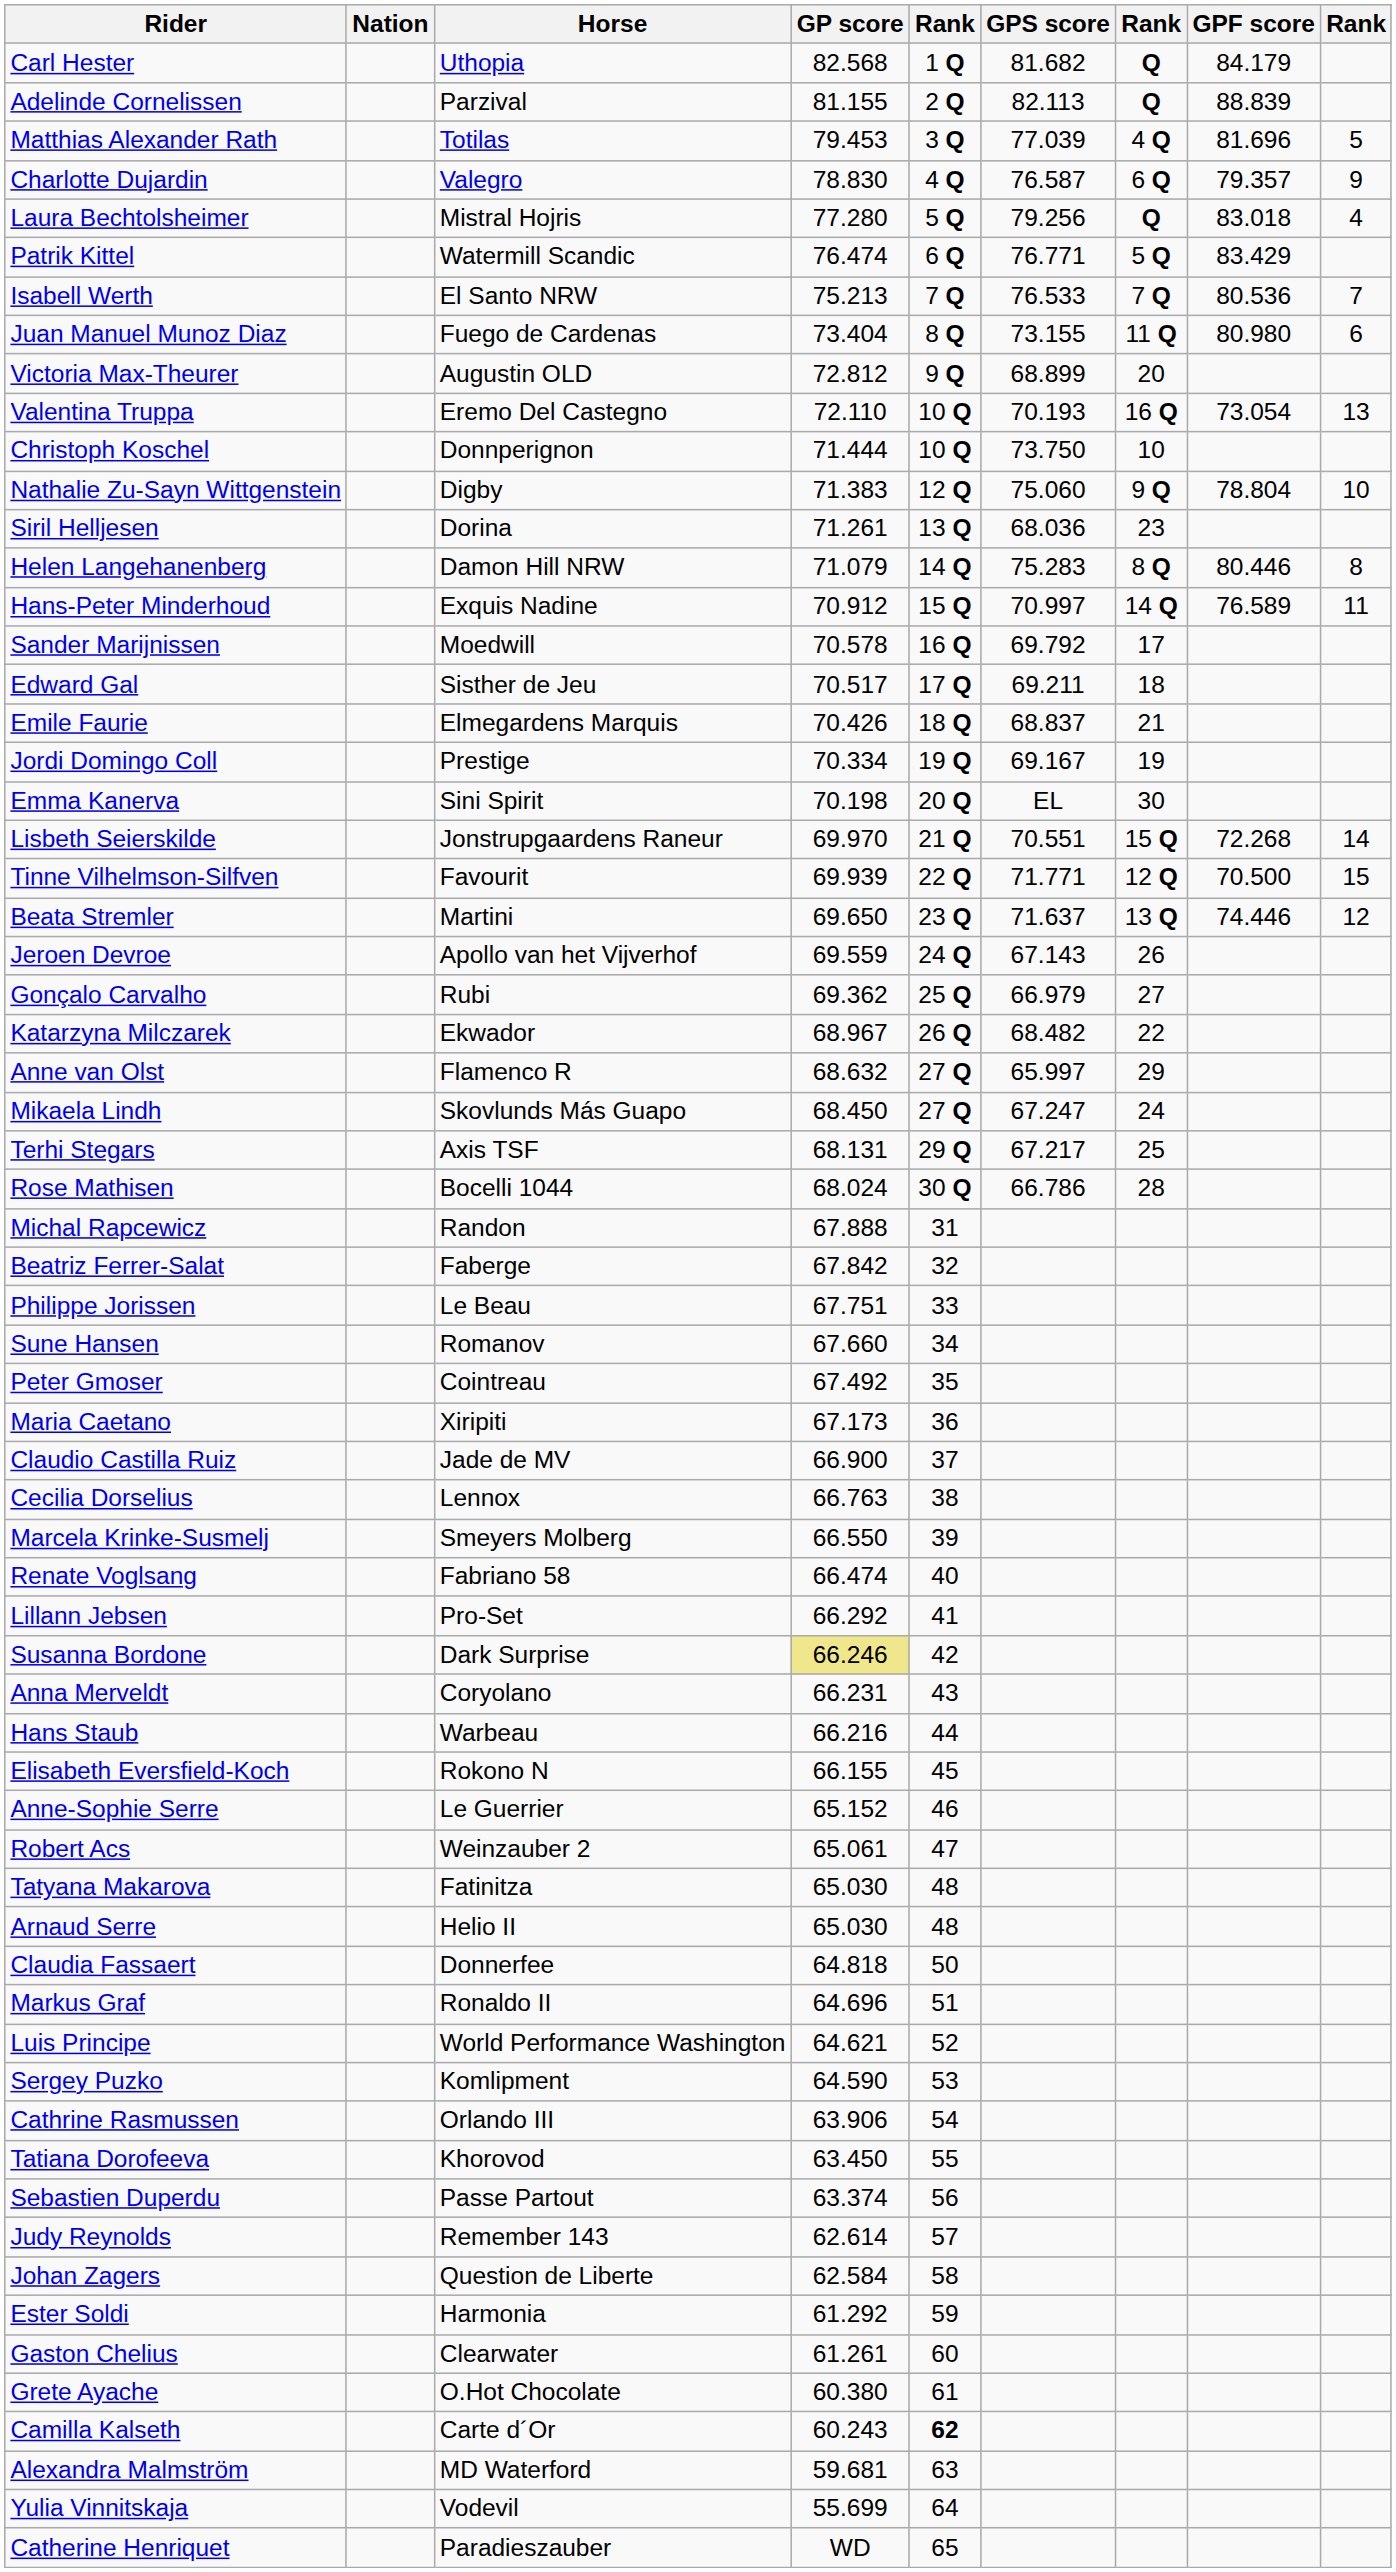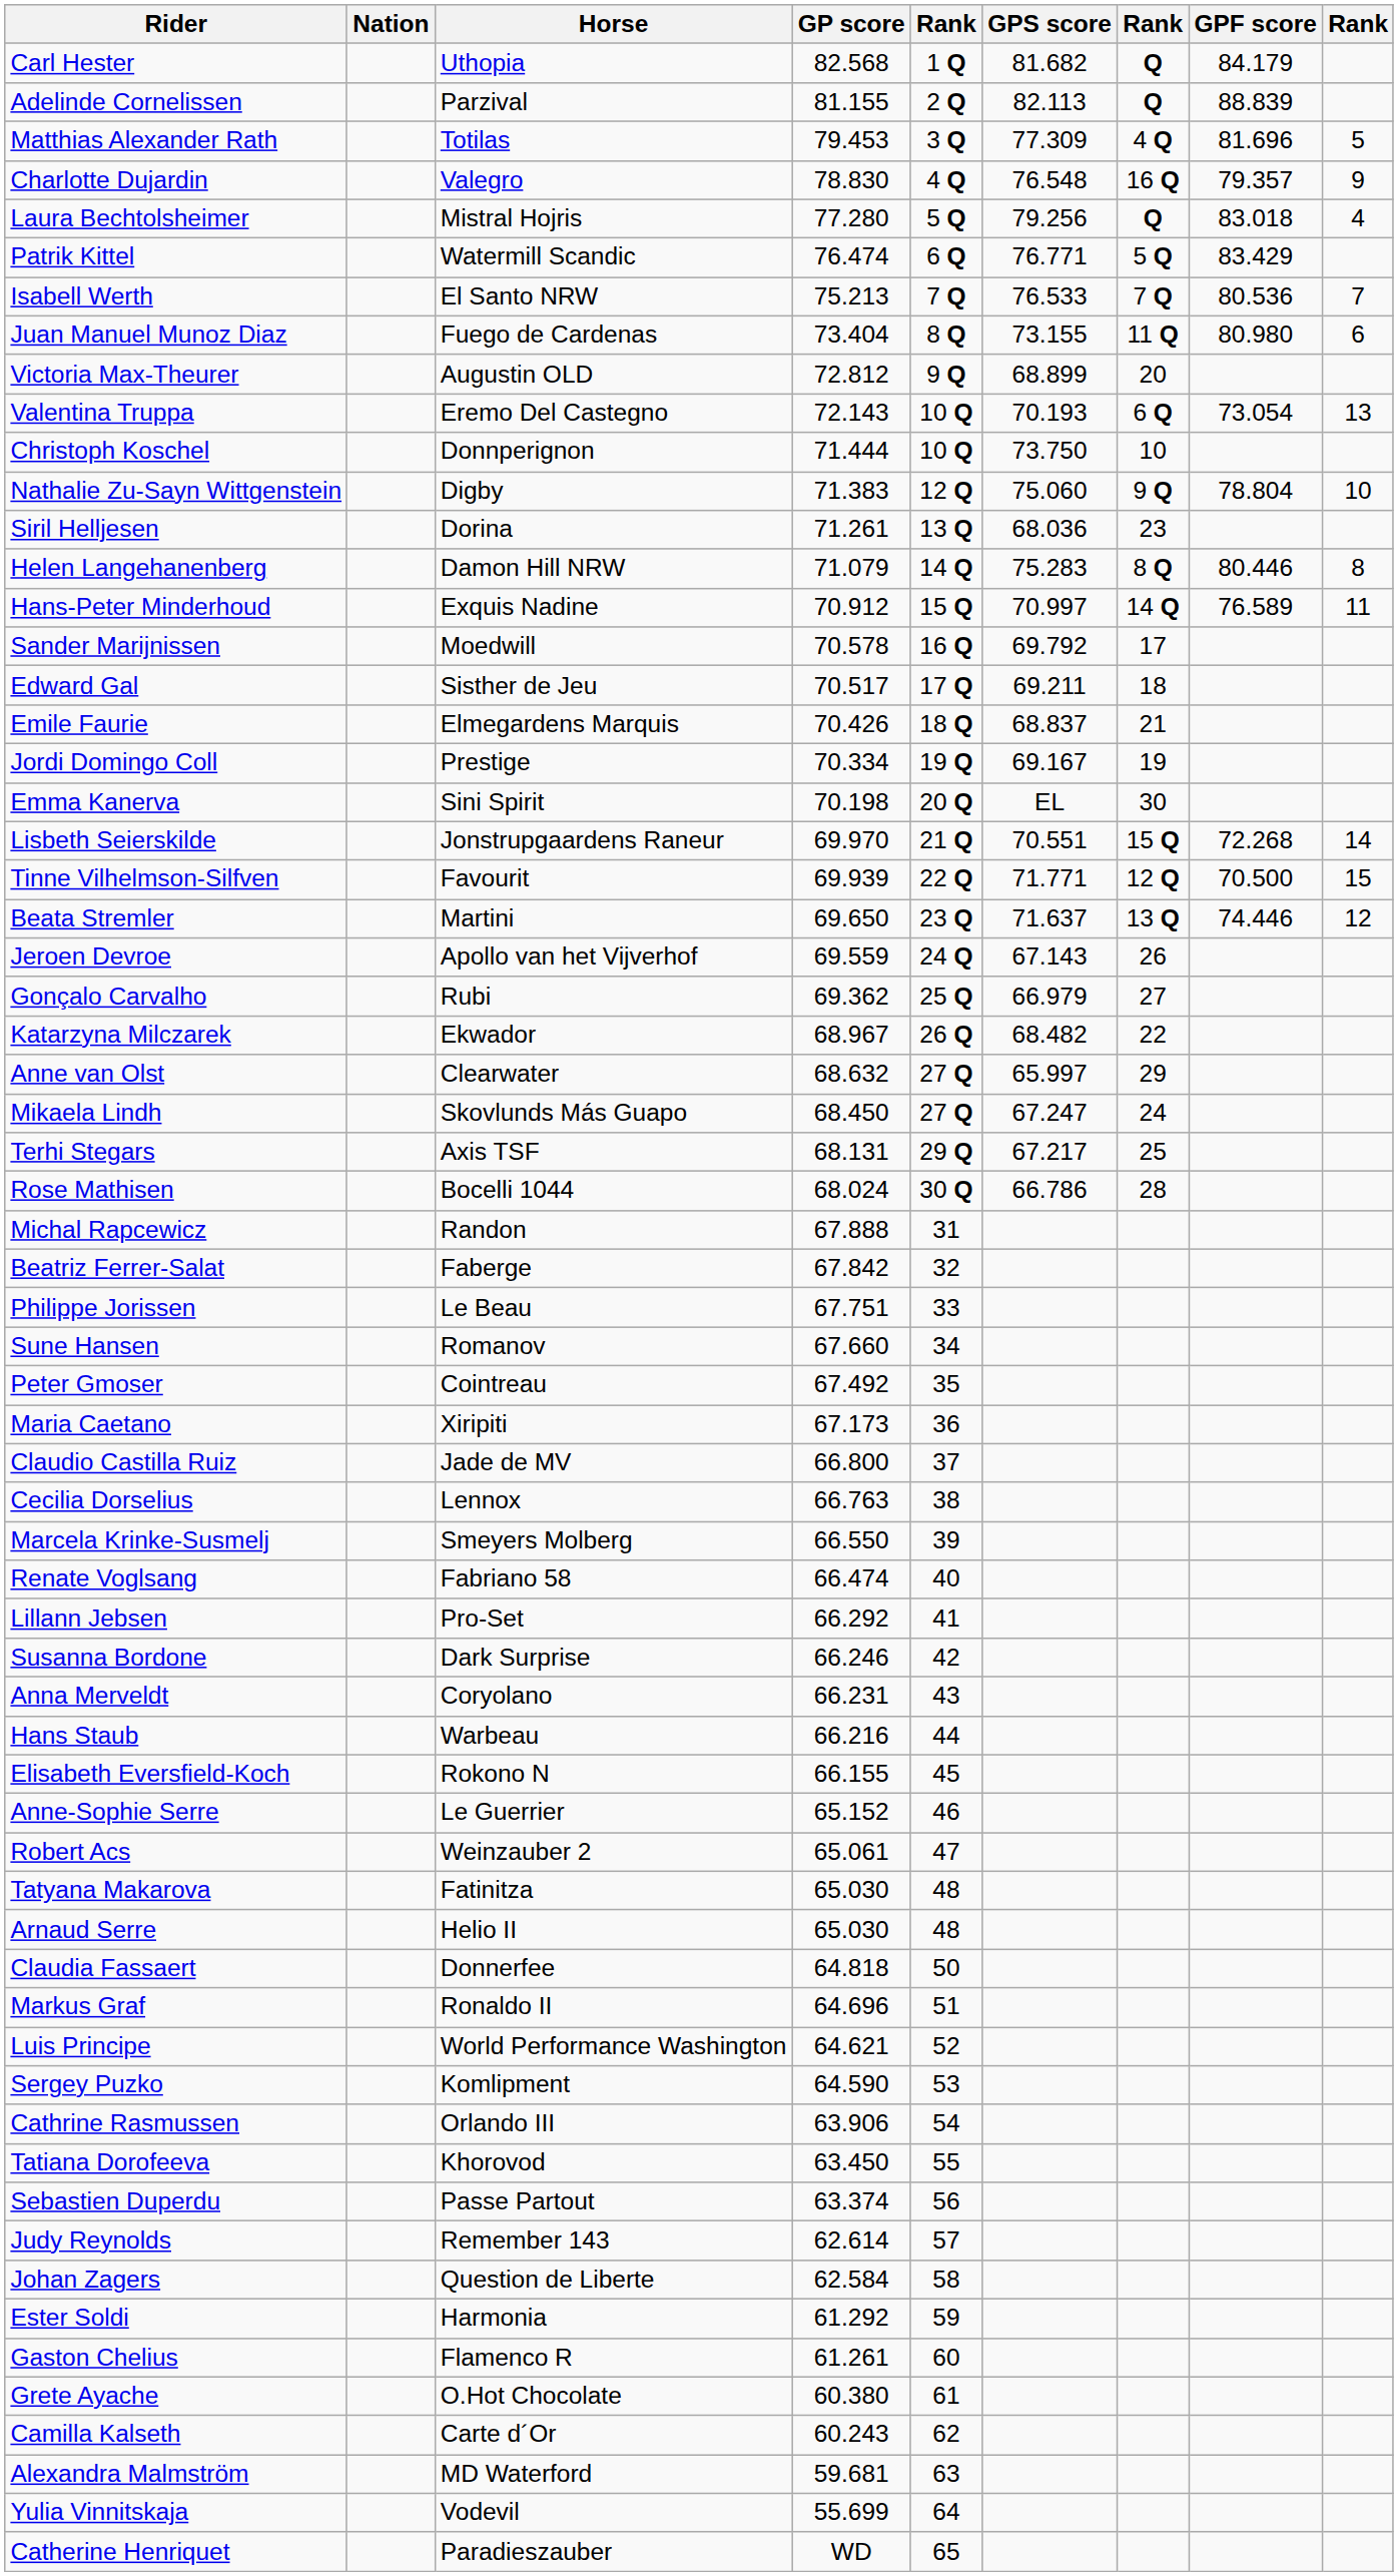Matthias Alexander Rath | GPS score: 77.039 -> 77.309
Charlotte Dujardin | GPS score: 76.587 -> 76.548
Charlotte Dujardin | column 7: 6 Q -> 16 Q
Valentina Truppa | GP score: 72.110 -> 72.143
Valentina Truppa | column 7: 16 Q -> 6 Q
Anne van Olst | Horse: Flamenco R -> Clearwater
Claudio Castilla Ruiz | GP score: 66.900 -> 66.800
Susanna Bordone | GP score: khaki background -> no background
Gaston Chelius | Horse: Clearwater -> Flamenco R
Camilla Kalseth | column 5: bold -> normal
